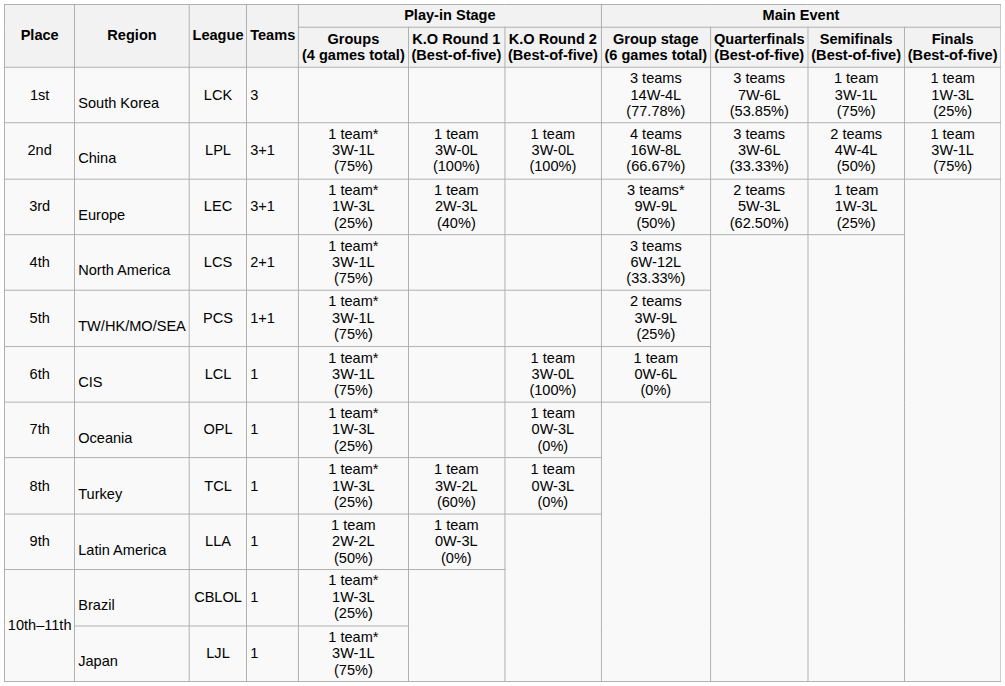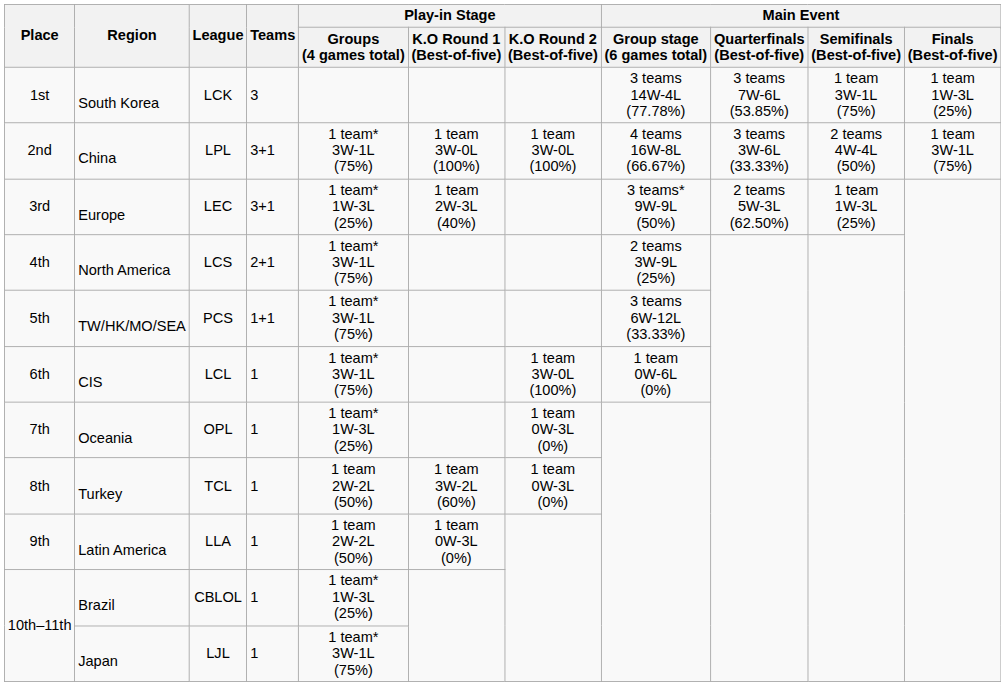North America | Main Event / Group stage (6 games total): 3 teams 6W-12L (33.33%) -> 2 teams 3W-9L (25%)
TW/HK/MO/SEA | Main Event / Group stage (6 games total): 2 teams 3W-9L (25%) -> 3 teams 6W-12L (33.33%)
Turkey | Play-in Stage / Groups (4 games total): 1 team* 1W-3L (25%) -> 1 team 2W-2L (50%)
